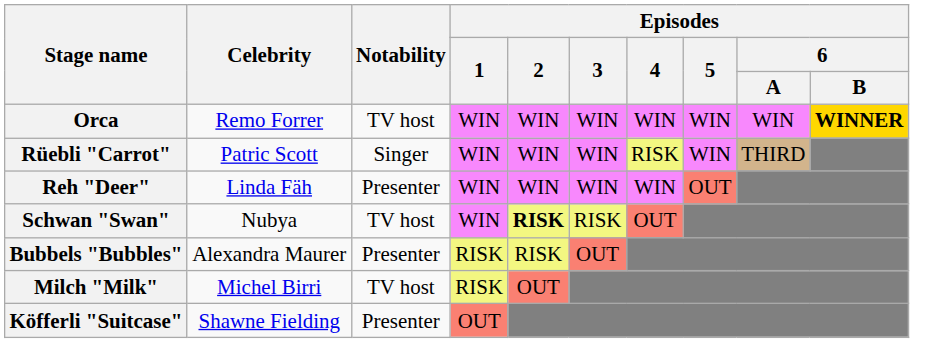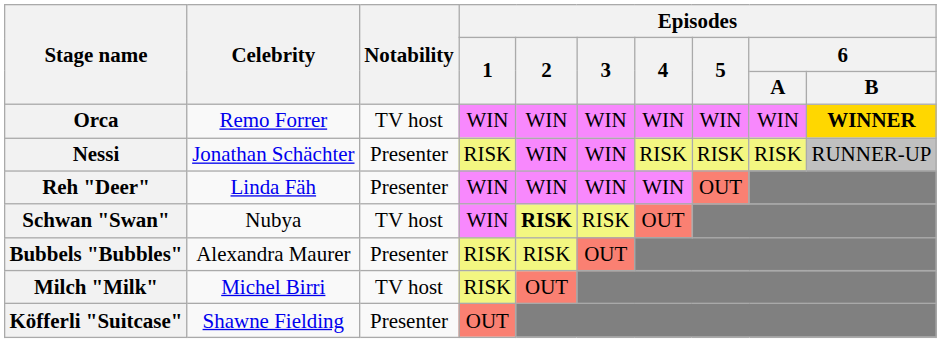+ row: Nessi | Jonathan Schächter | Presenter | RISK | WIN | WIN | RISK | RISK | RISK | RUNNER-UP
- row: Rüebli "Carrot" | Patric Scott | Singer | WIN | WIN | WIN | RISK | WIN | THIRD
